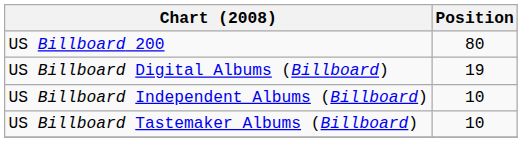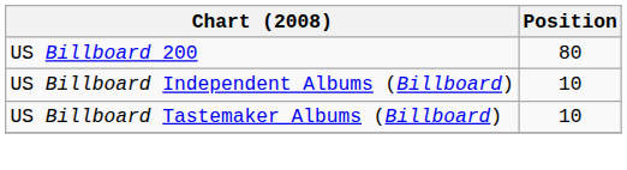- row: US Billboard Digital Albums (Billboard) | 19
